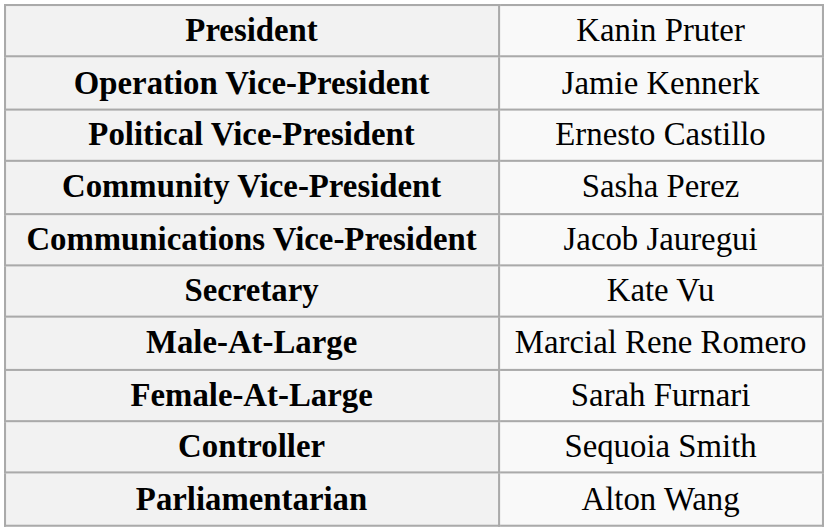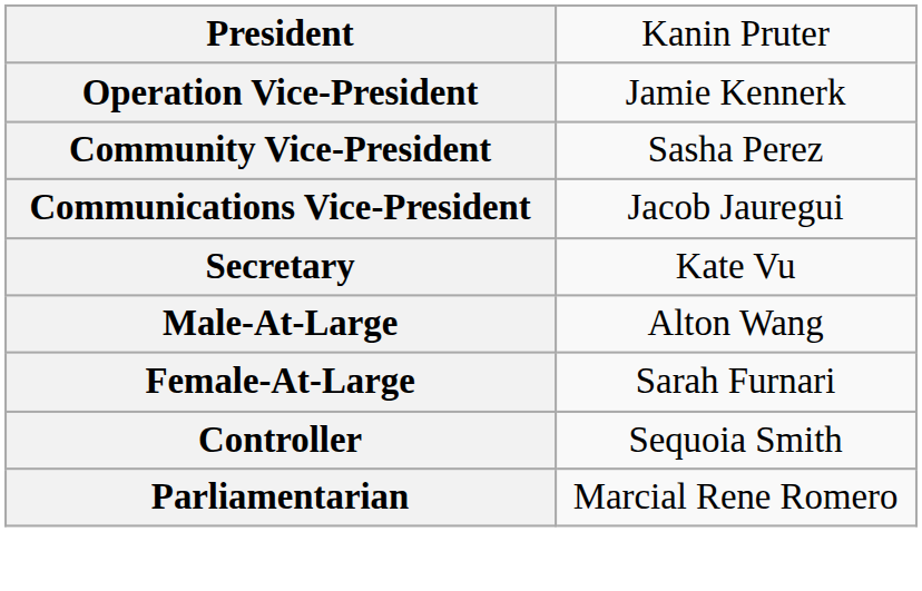- row: Political Vice-President | Ernesto Castillo
Male-At-Large | column 2: Marcial Rene Romero -> Alton Wang
Parliamentarian | column 2: Alton Wang -> Marcial Rene Romero
